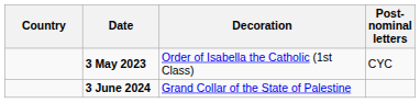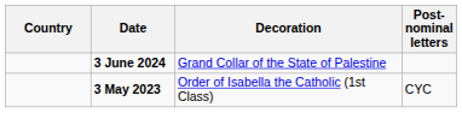rows swapped: 3 May 2023 <-> 3 June 2024
